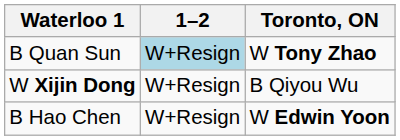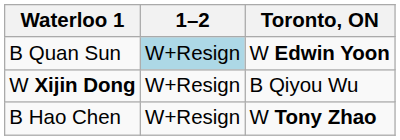B Quan Sun | Toronto, ON: W Tony Zhao -> W Edwin Yoon
B Hao Chen | Toronto, ON: W Edwin Yoon -> W Tony Zhao
